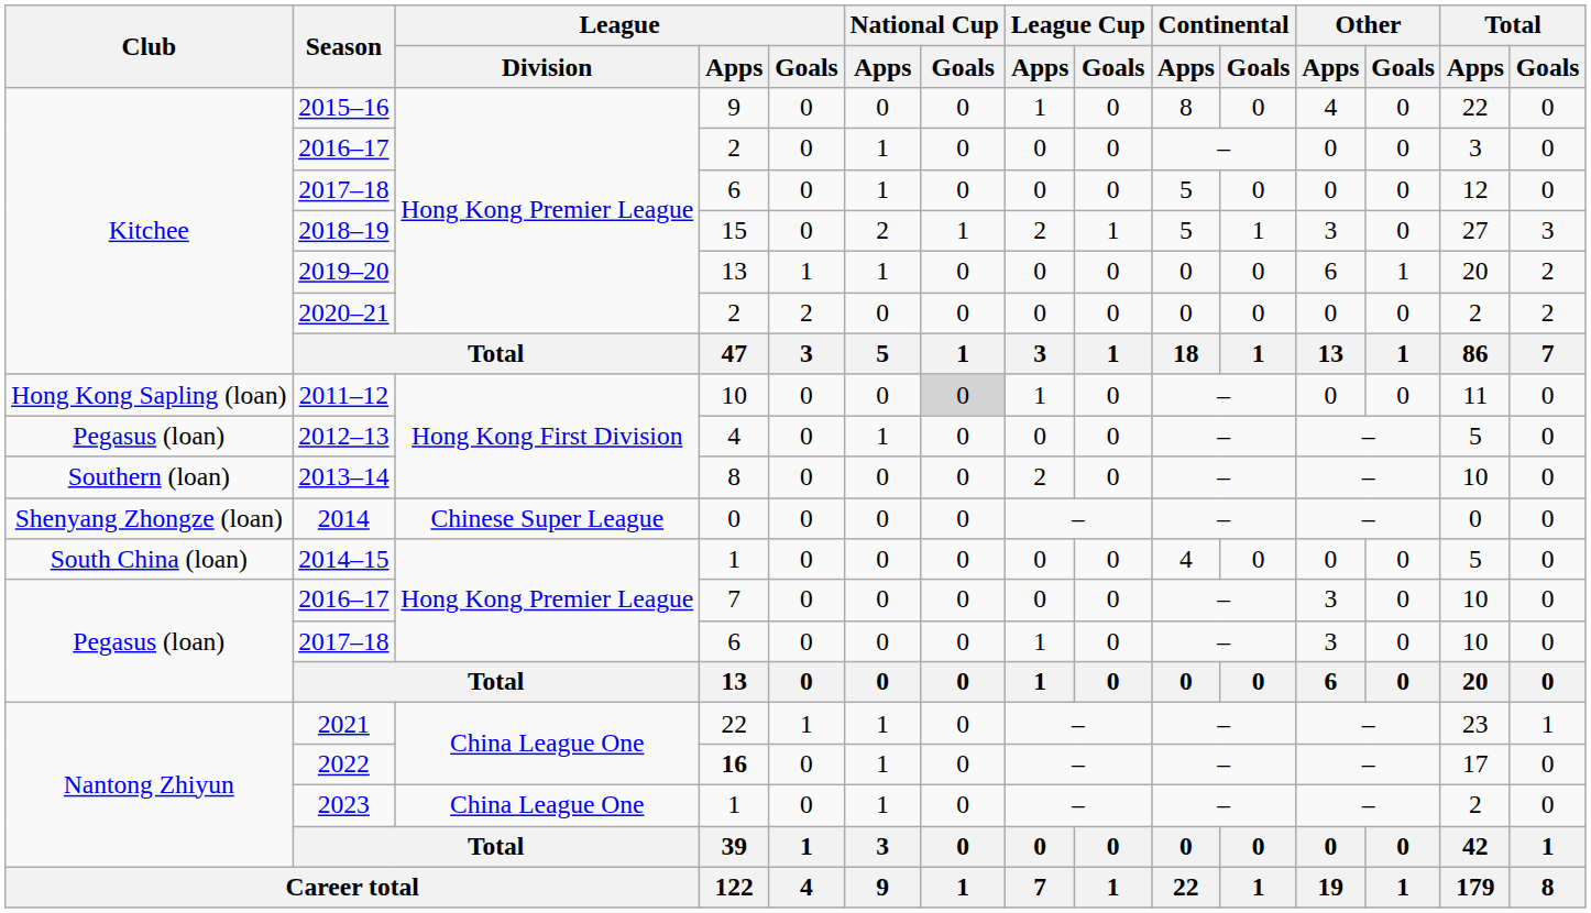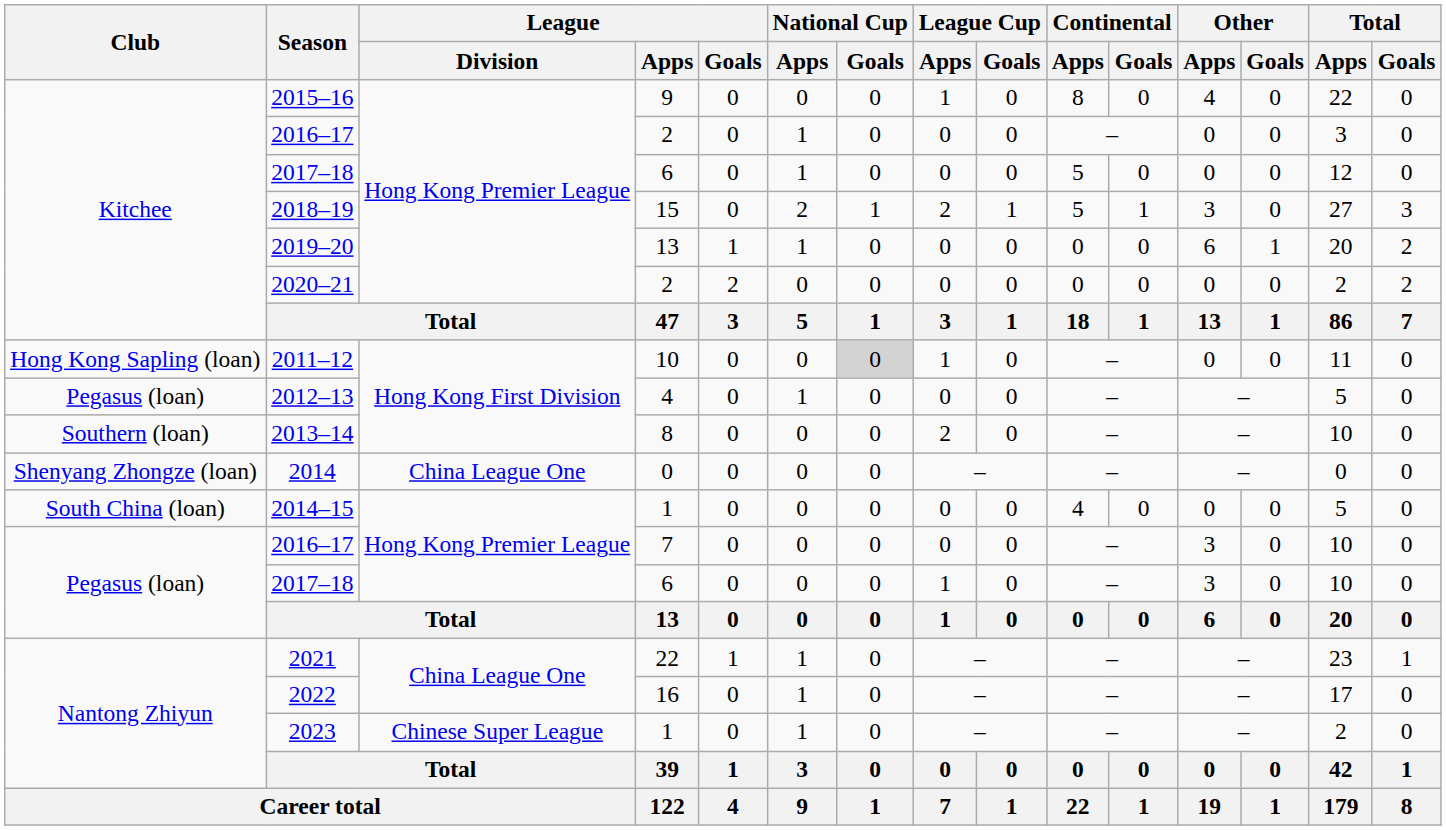2014 | League / Division: Chinese Super League -> China League One
2022 | League / Apps: bold -> normal
2023 | League / Division: China League One -> Chinese Super League
